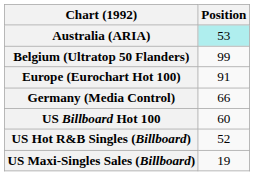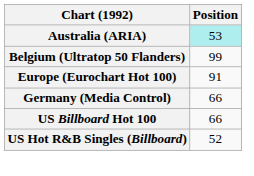US Billboard Hot 100 | Position: 60 -> 66
- row: US Maxi-Singles Sales (Billboard) | 19
